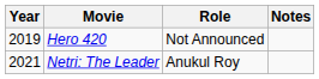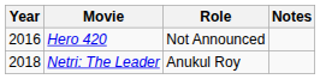Hero 420 | Year: 2019 -> 2016
Netri: The Leader | Year: 2021 -> 2018
